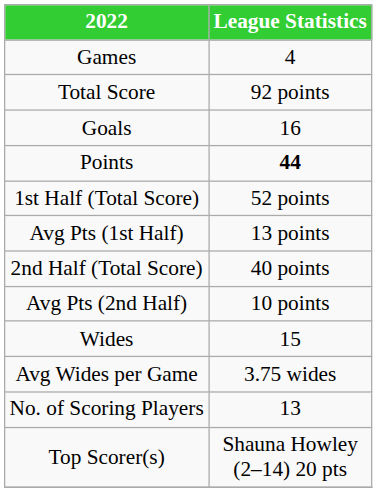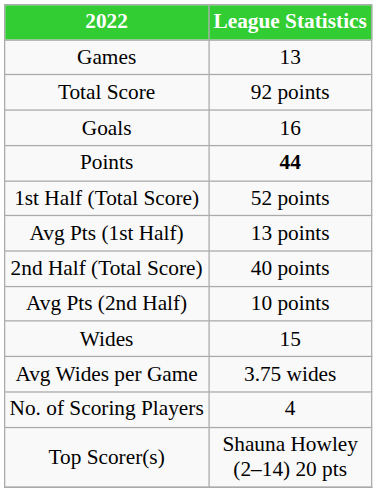Games | League Statistics: 4 -> 13
No. of Scoring Players | League Statistics: 13 -> 4
